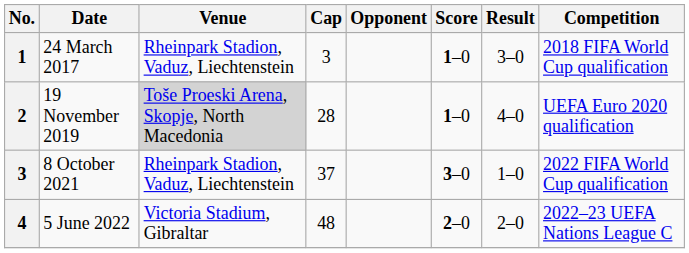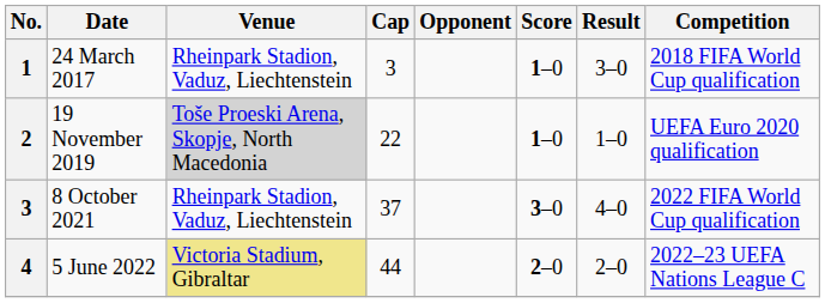19 November 2019 | Cap: 28 -> 22
19 November 2019 | Result: 4–0 -> 1–0
8 October 2021 | Result: 1–0 -> 4–0
5 June 2022 | Venue: no background -> khaki background
5 June 2022 | Cap: 48 -> 44
